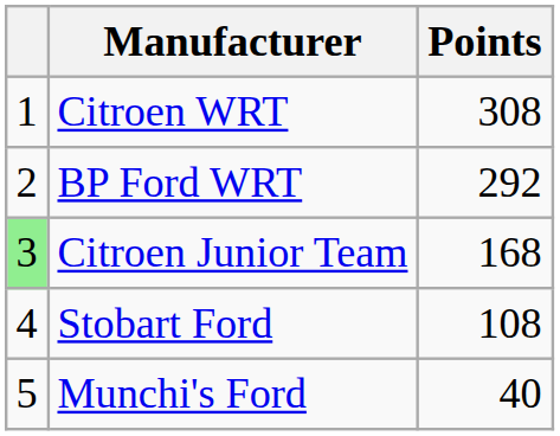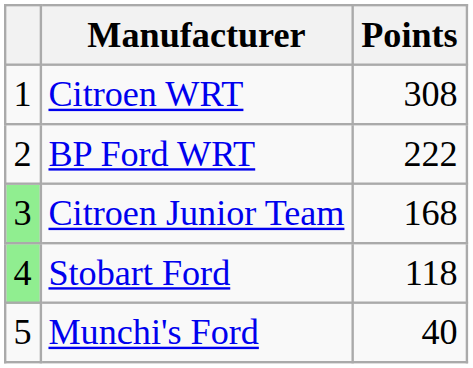BP Ford WRT | Points: 292 -> 222
Stobart Ford | column 1: no background -> lightgreen background
Stobart Ford | Points: 108 -> 118
